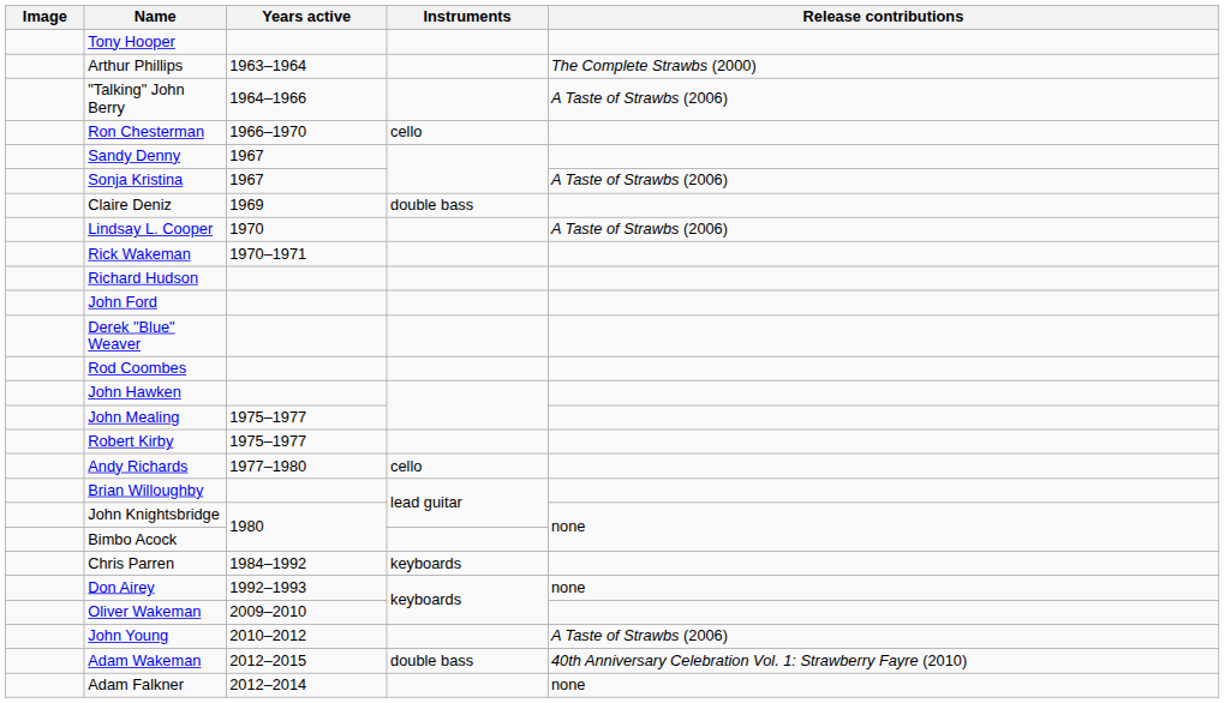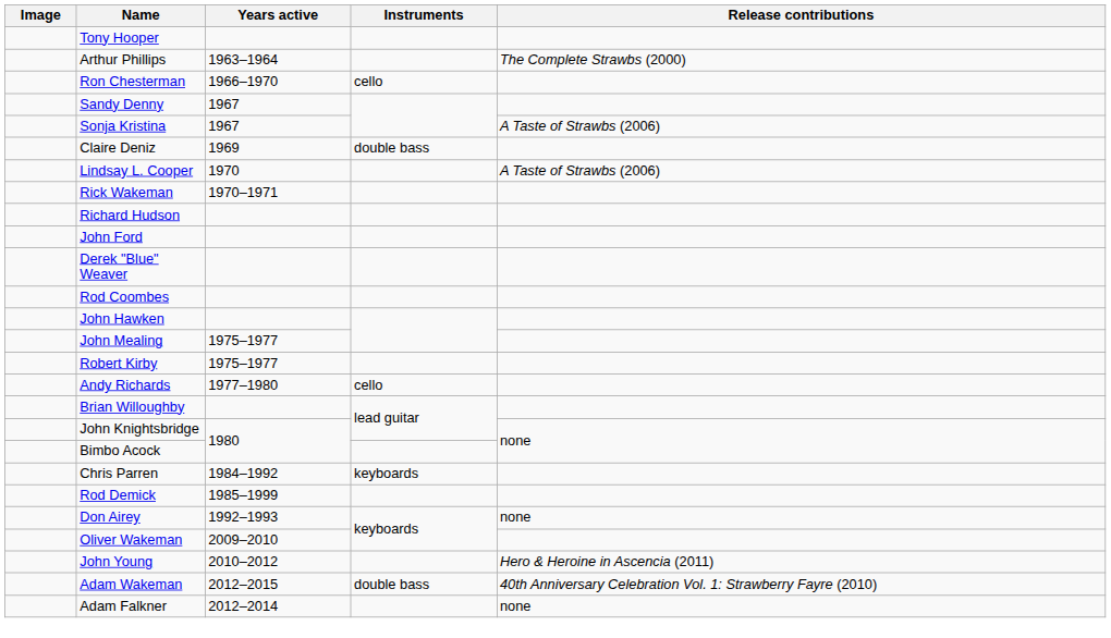- row: "Talking" John Berry | 1964–1966 | A Taste of Strawbs (2006)
+ row: Rod Demick | 1985–1999
John Young | Release contributions: A Taste of Strawbs (2006) -> Hero & Heroine in Ascencia (2011)
